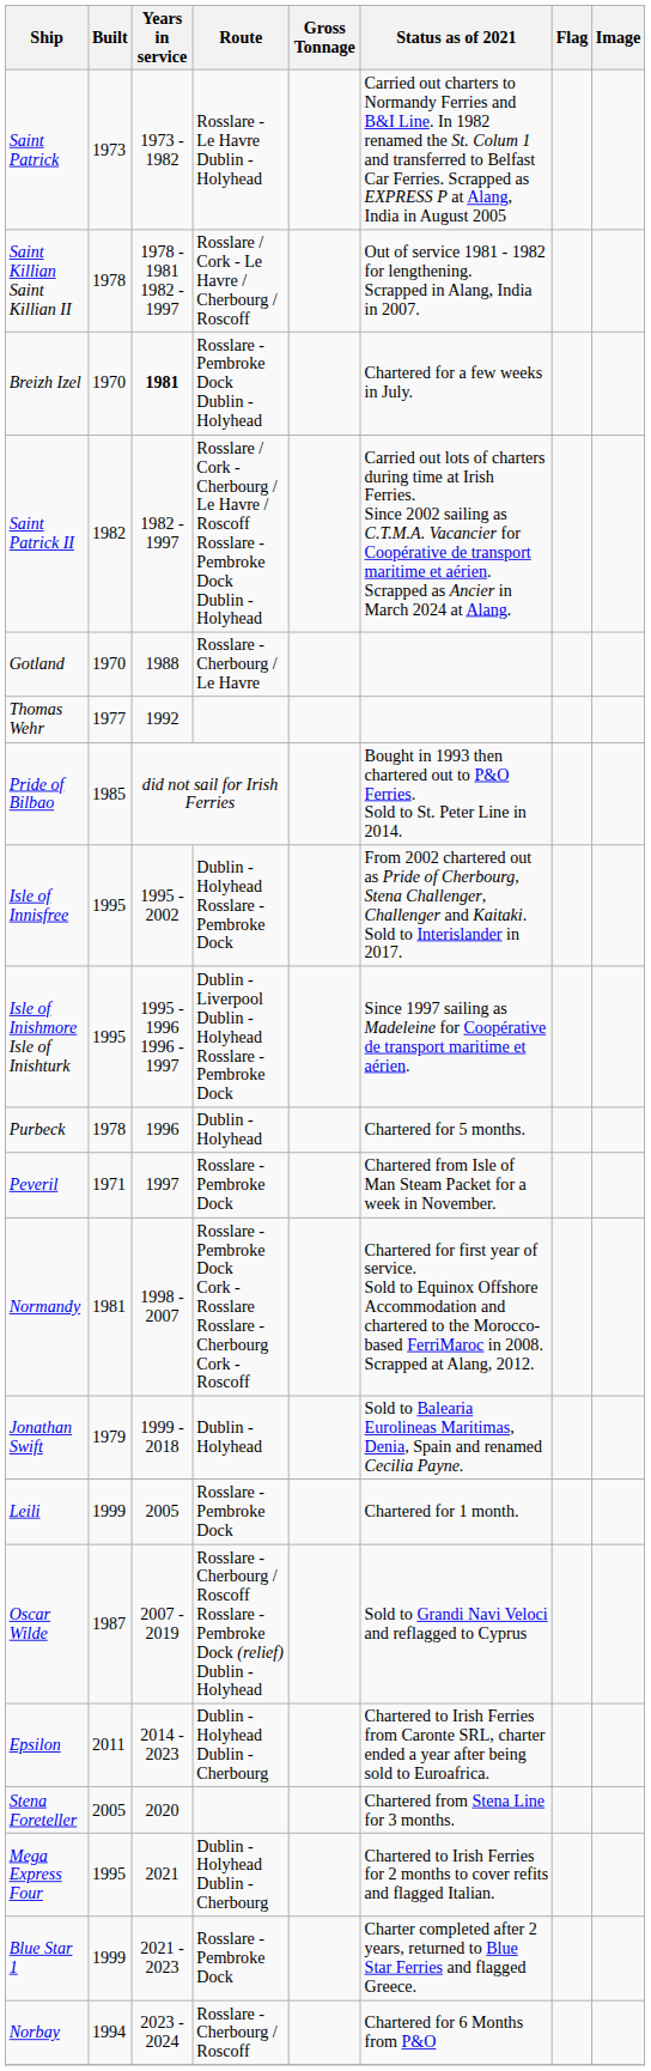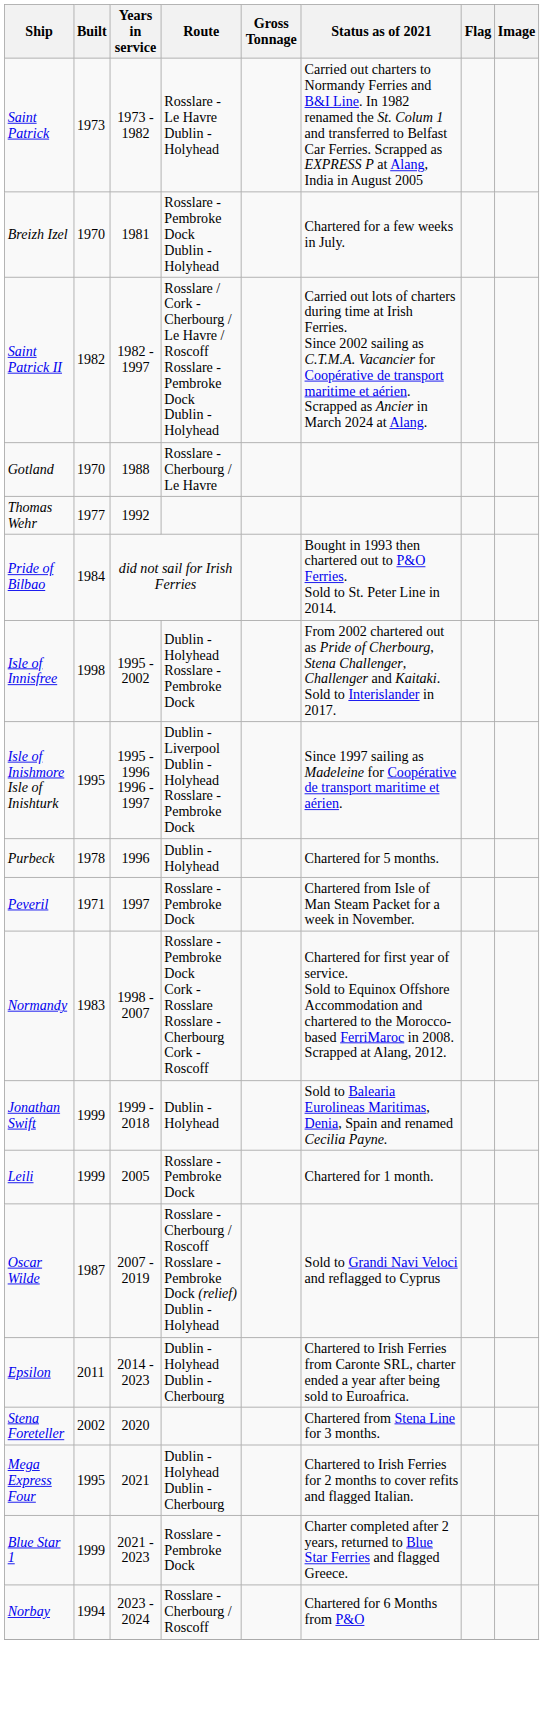- row: Saint Killian Saint Killian II | 1978 | 1978 - 1981 1982 - 1997 | Rosslare / Cork - Le Havre / Cherbourg / Roscoff | Out of service 1981 - 1982 for lengthening. Scrapped in Alang, India in 2007.
Breizh Izel | Years in service: bold -> normal
Pride of Bilbao | Built: 1985 -> 1984
Isle of Innisfree | Built: 1995 -> 1998
Normandy | Built: 1981 -> 1983
Jonathan Swift | Built: 1979 -> 1999
Stena Foreteller | Built: 2005 -> 2002
